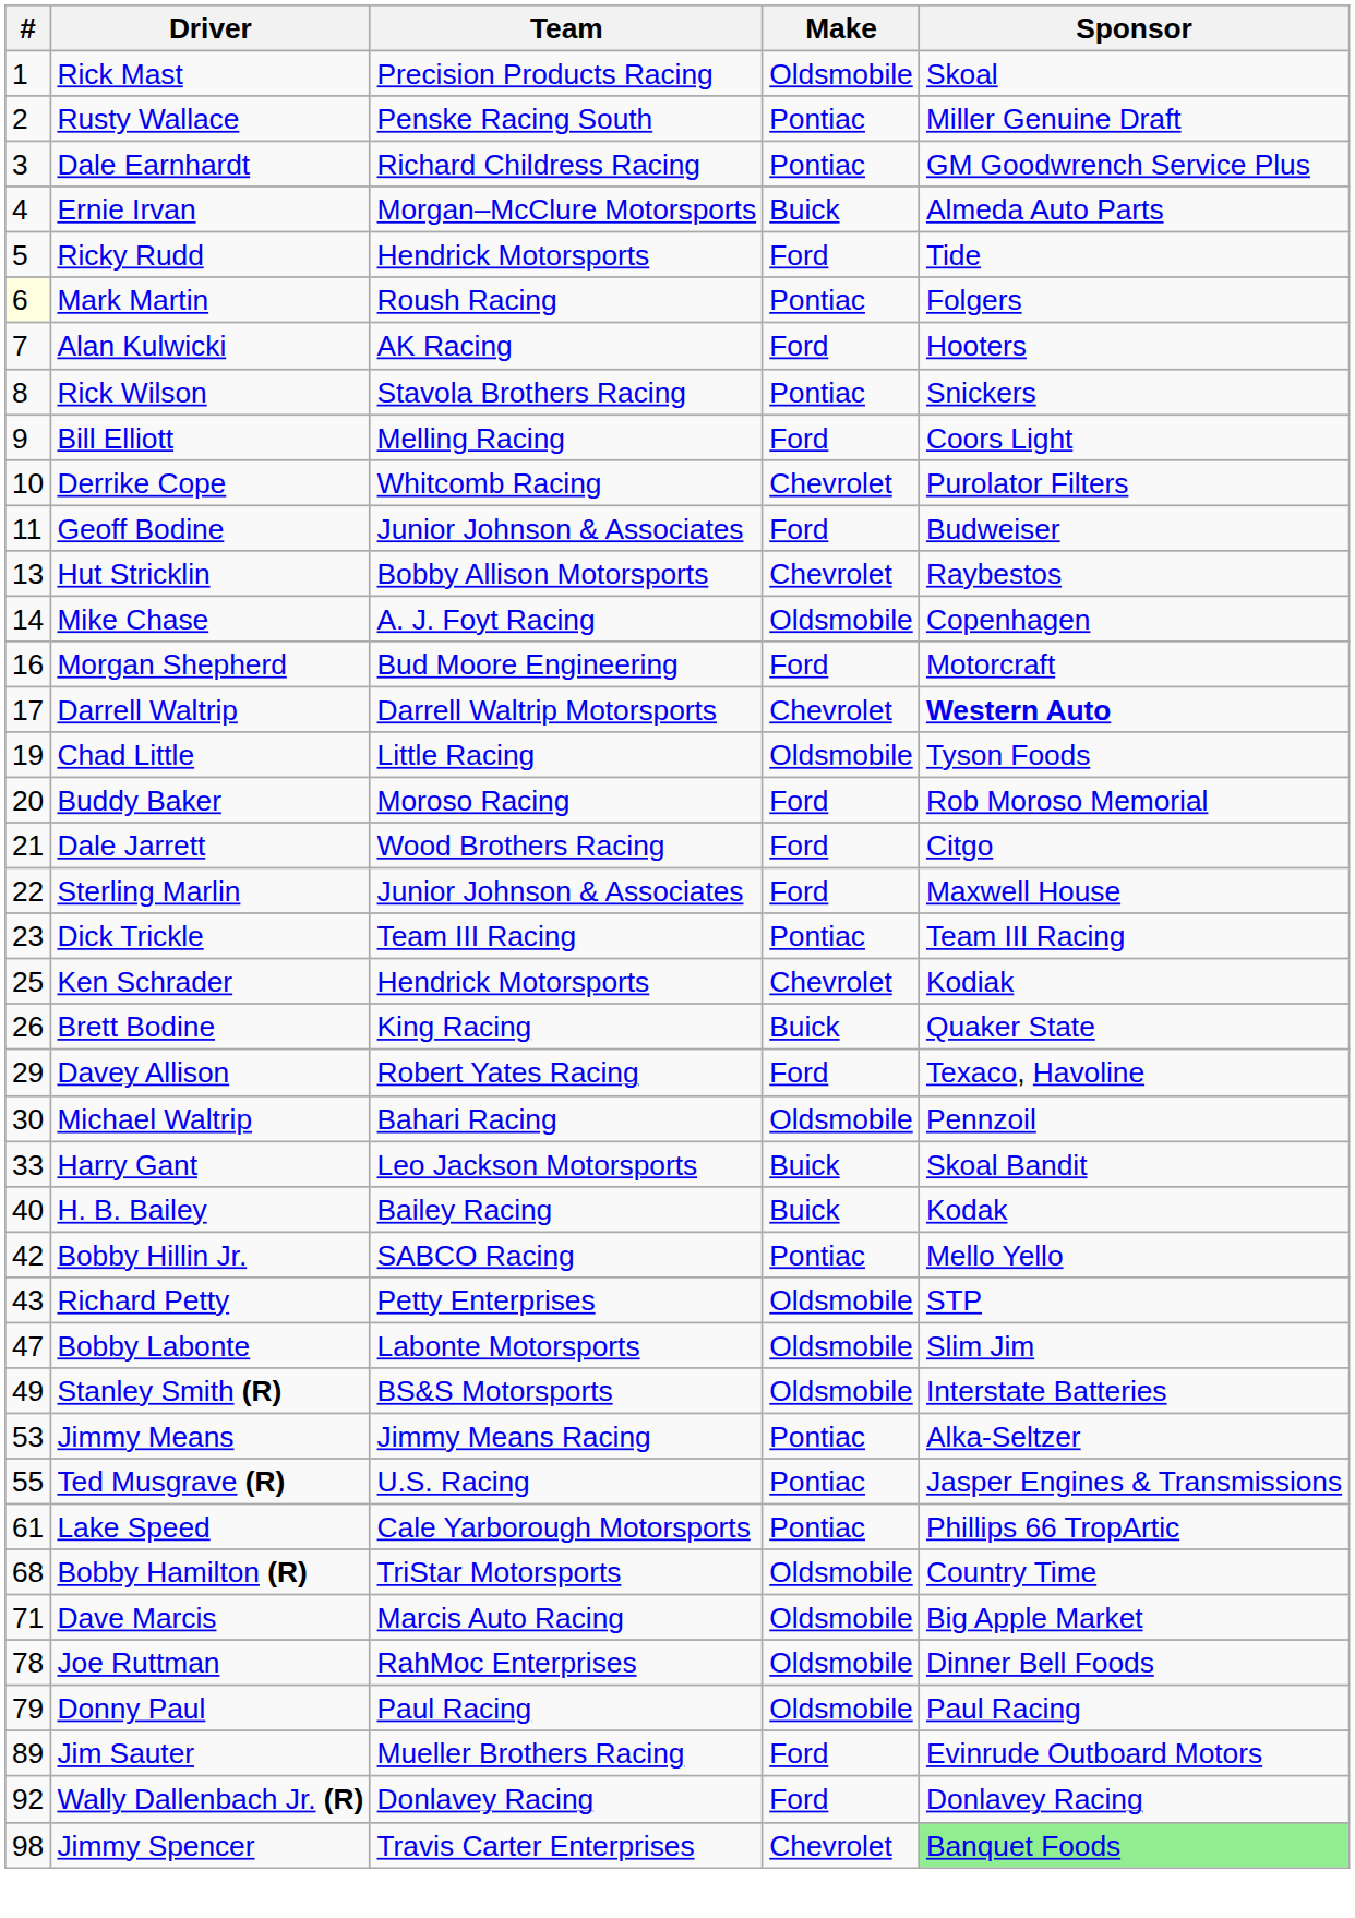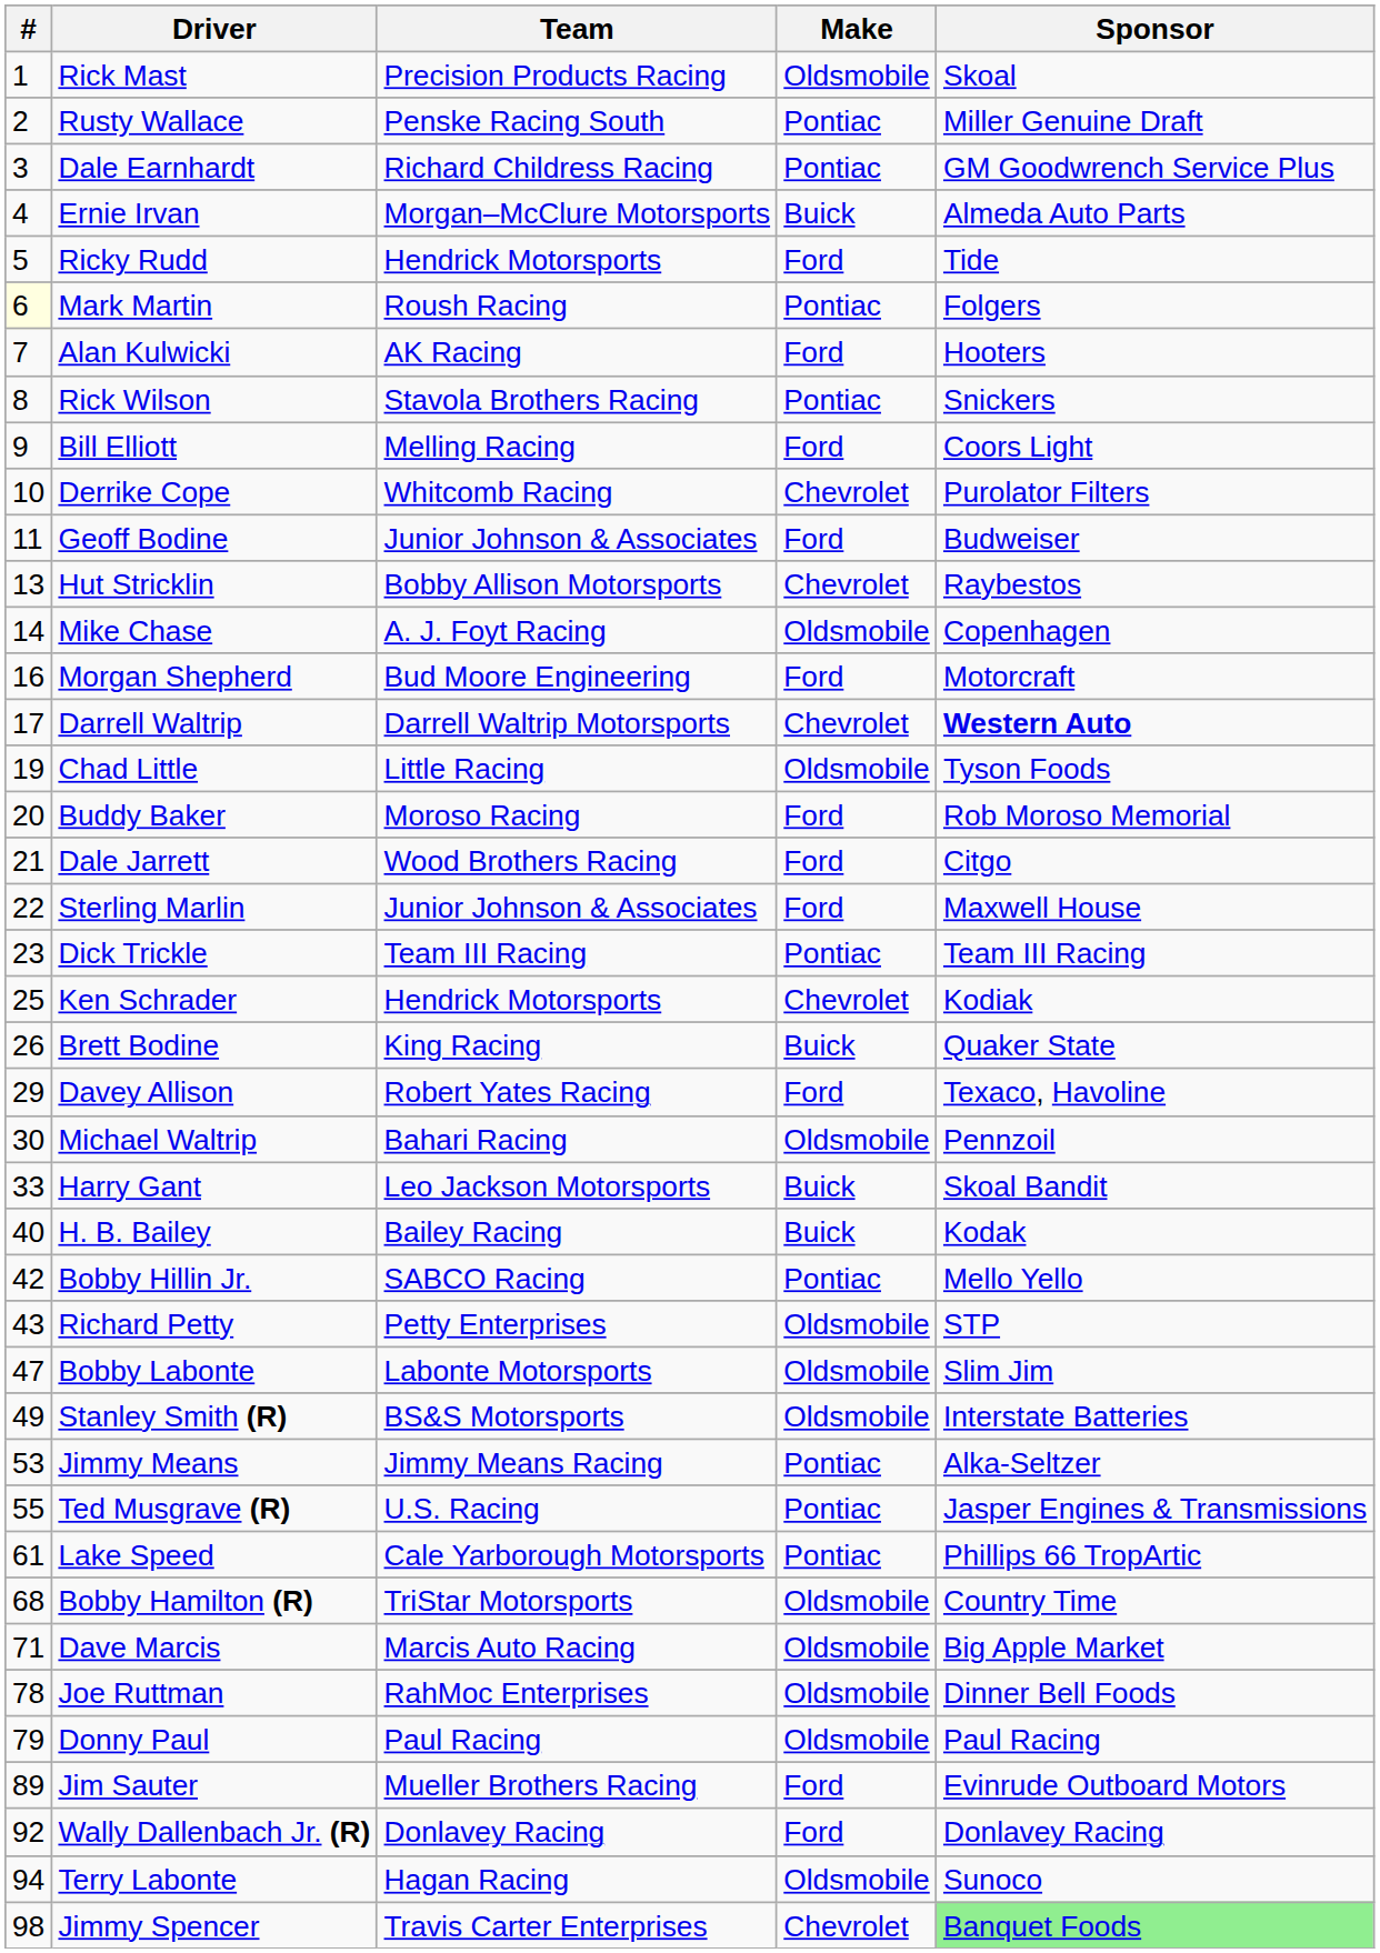+ row: 94 | Terry Labonte | Hagan Racing | Oldsmobile | Sunoco
